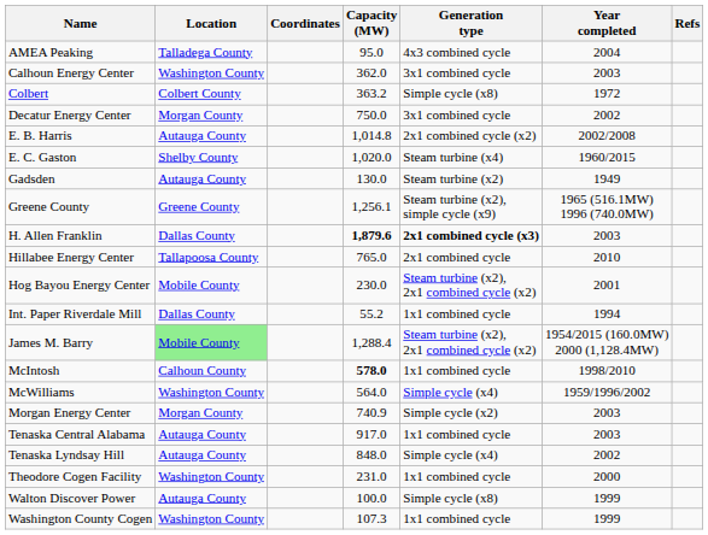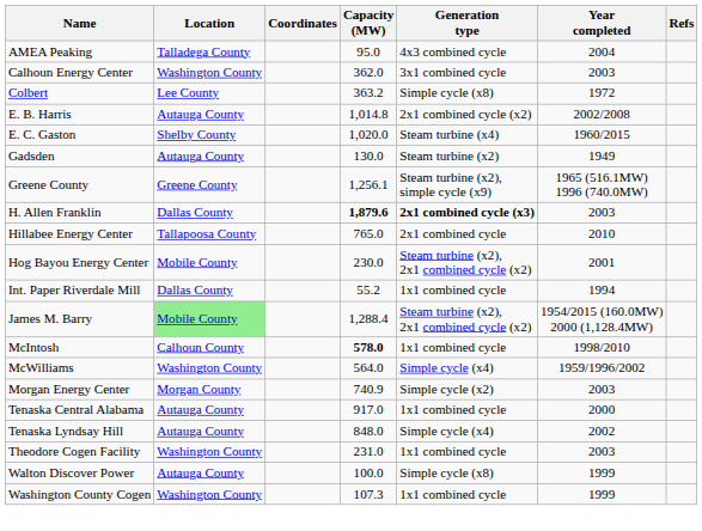Colbert | Location: Colbert County -> Lee County
- row: Decatur Energy Center | Morgan County | 750.0 | 3x1 combined cycle | 2002
Tenaska Central Alabama | Year completed: 2003 -> 2000
Theodore Cogen Facility | Year completed: 2000 -> 2003
